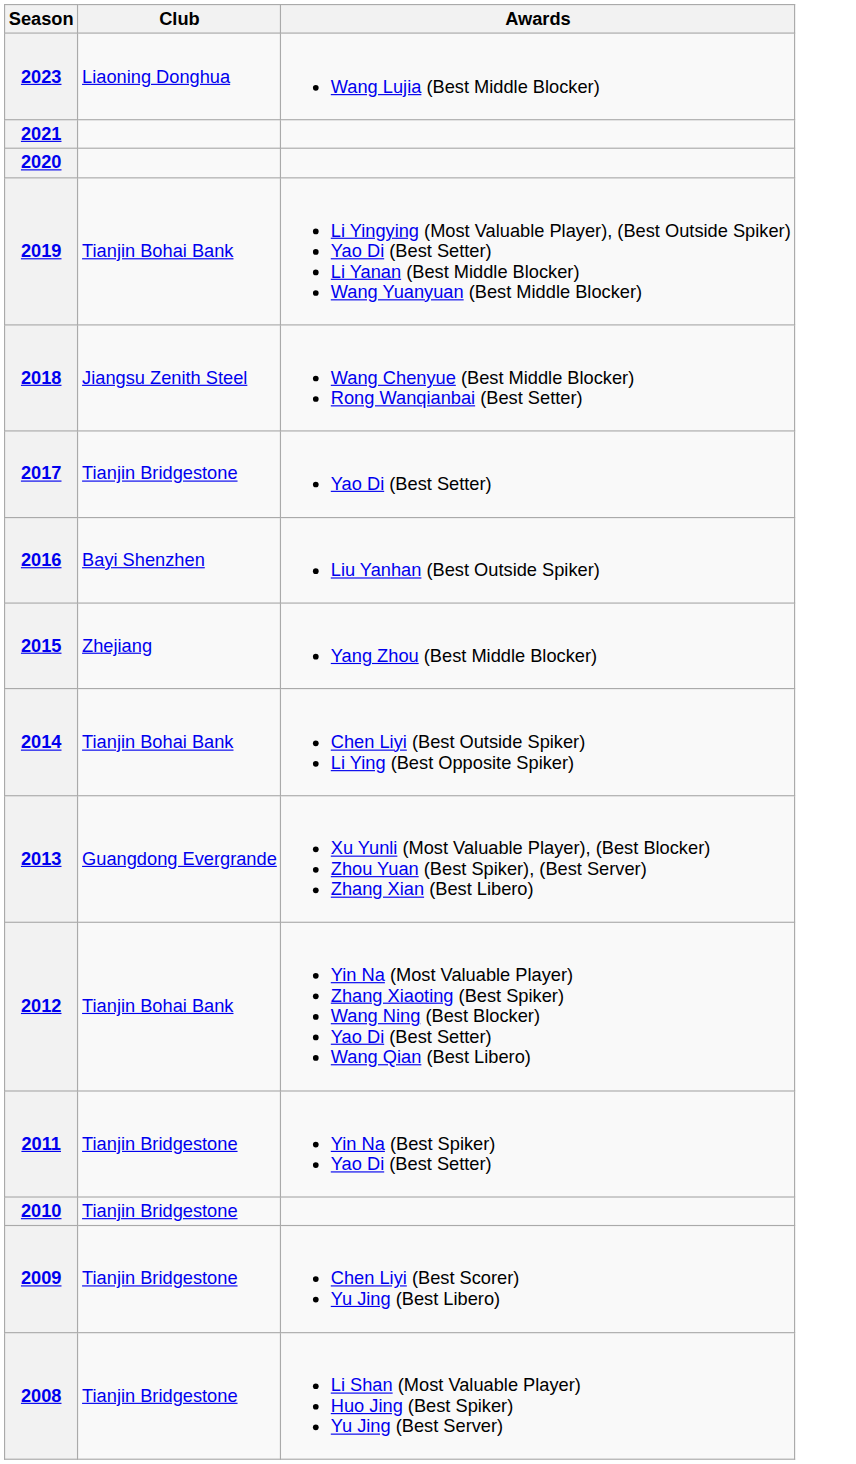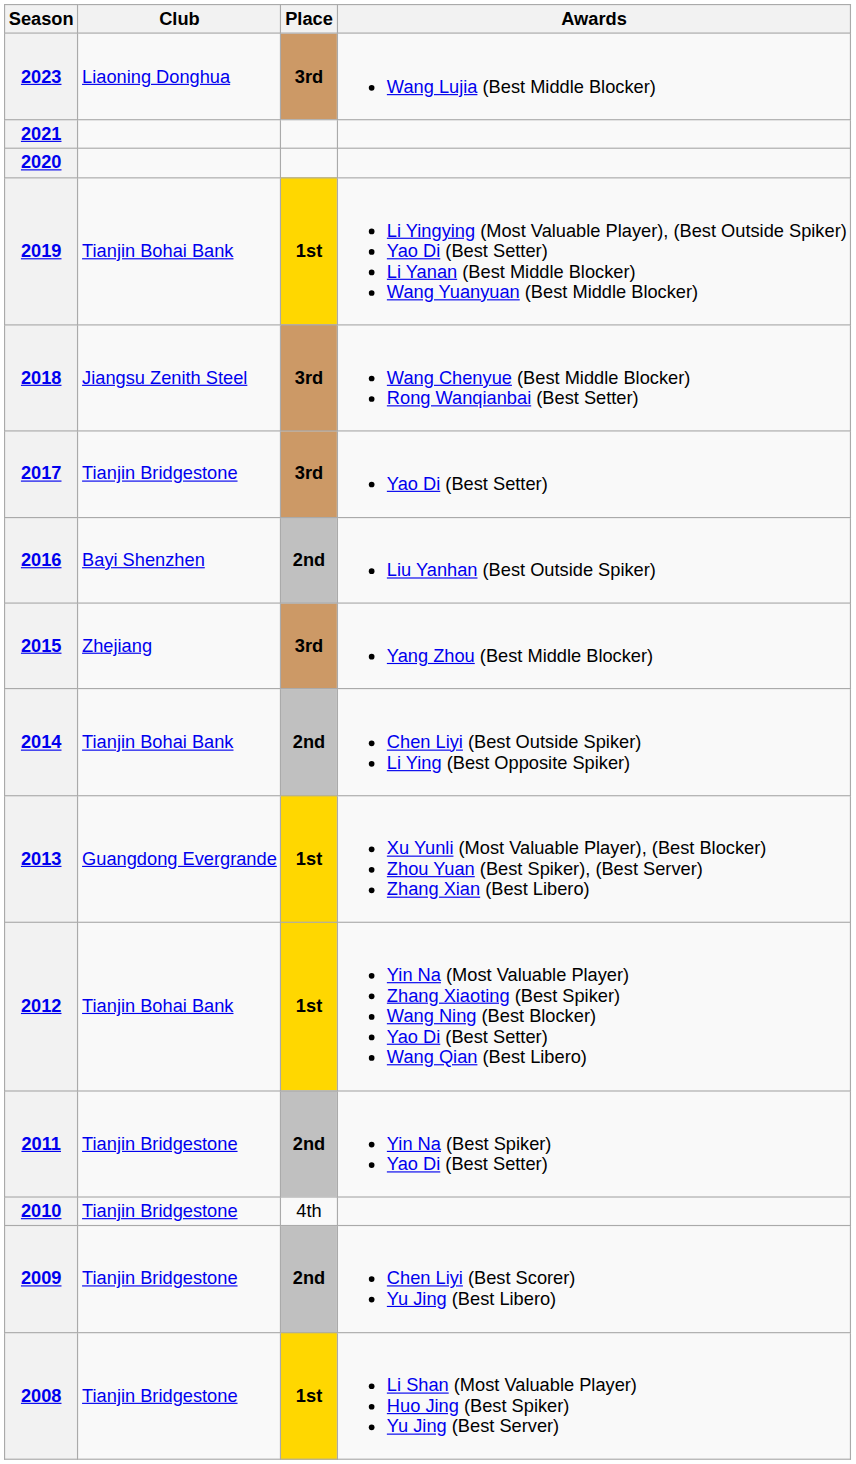+ column: Place | 3rd | 1st | 3rd | 3rd | 2nd | 3rd | 2nd | 1st | 1st | 2nd | 4th | 2nd | 1st
